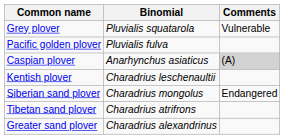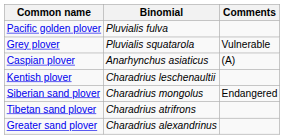rows swapped: Pacific golden plover <-> Grey plover
Caspian plover | Comments: lightgrey background -> no background
